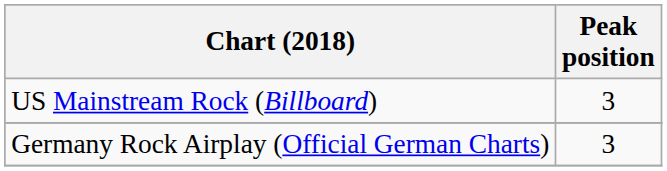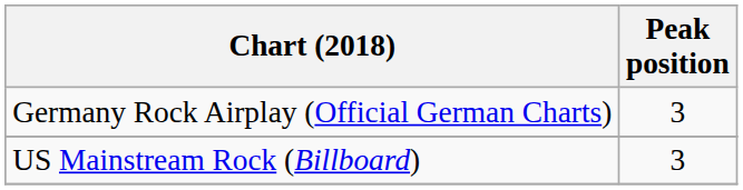rows swapped: Germany Rock Airplay (Official German Charts) <-> US Mainstream Rock (Billboard)
